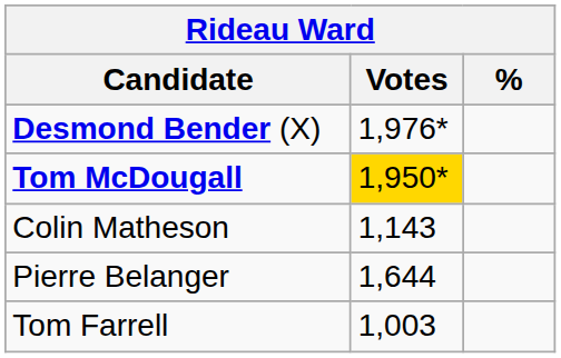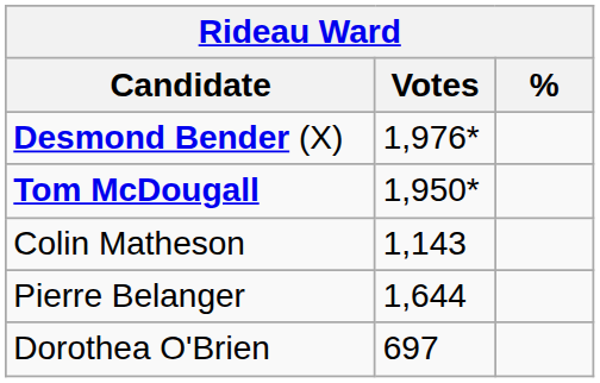Tom McDougall | Votes: gold background -> no background
- row: Tom Farrell | 1,003
+ row: Dorothea O'Brien | 697
